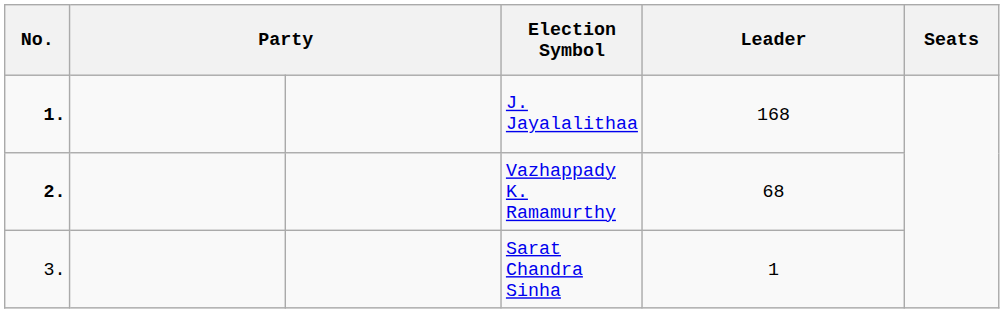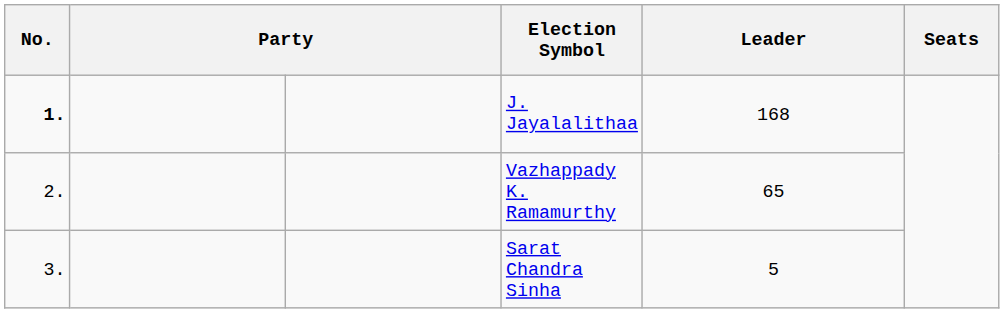Vazhappady K. Ramamurthy | No.: bold -> normal
Vazhappady K. Ramamurthy | Leader: 68 -> 65
Sarat Chandra Sinha | Leader: 1 -> 5
